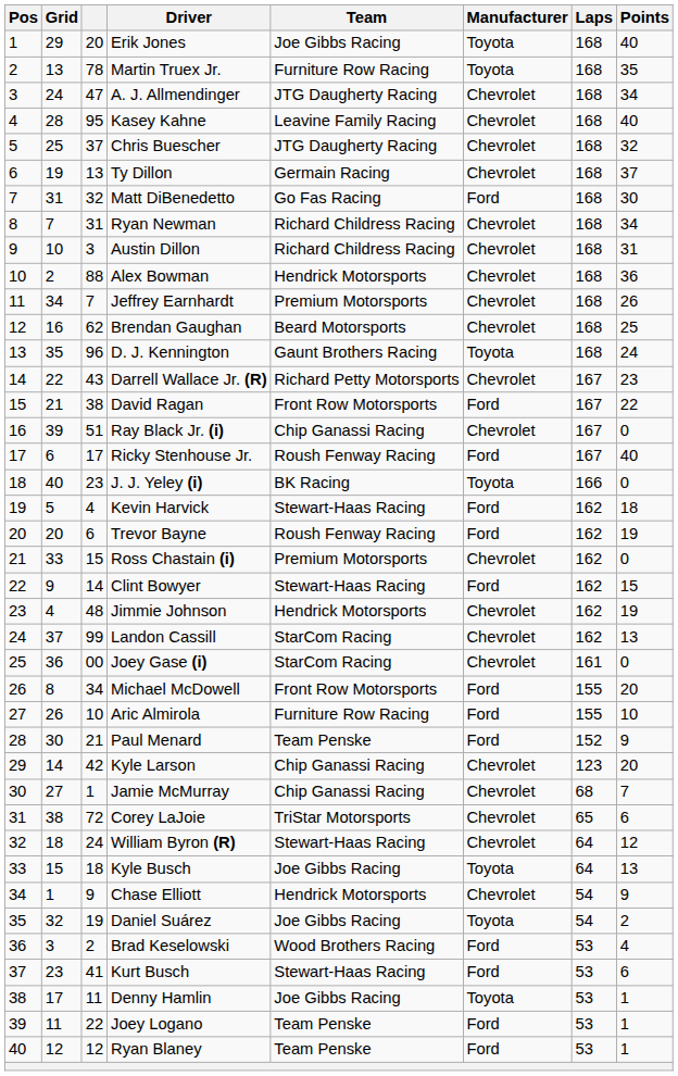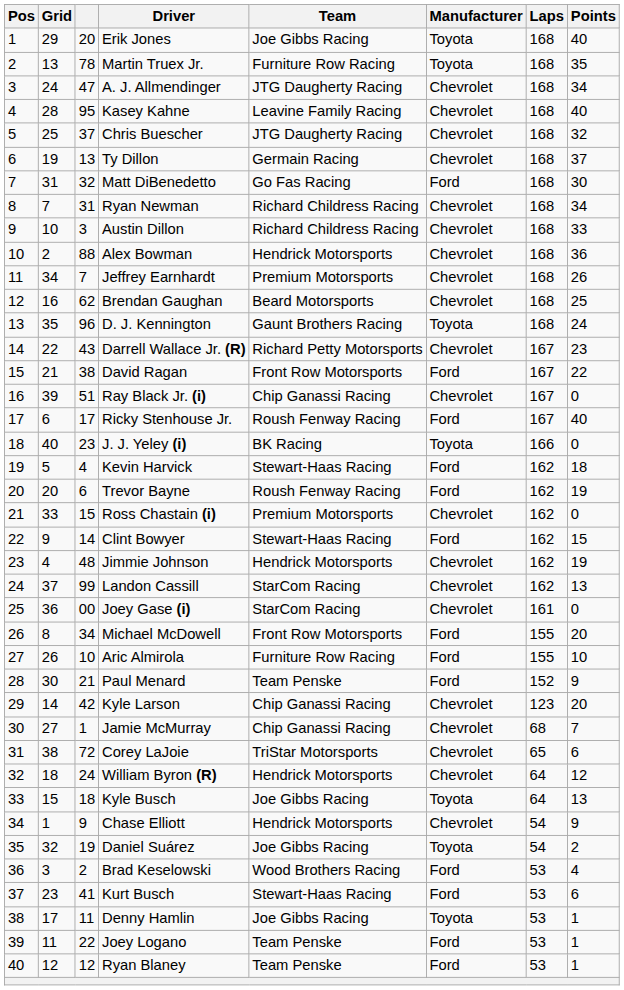Austin Dillon | Points: 31 -> 33
William Byron (R) | Team: Stewart-Haas Racing -> Hendrick Motorsports
